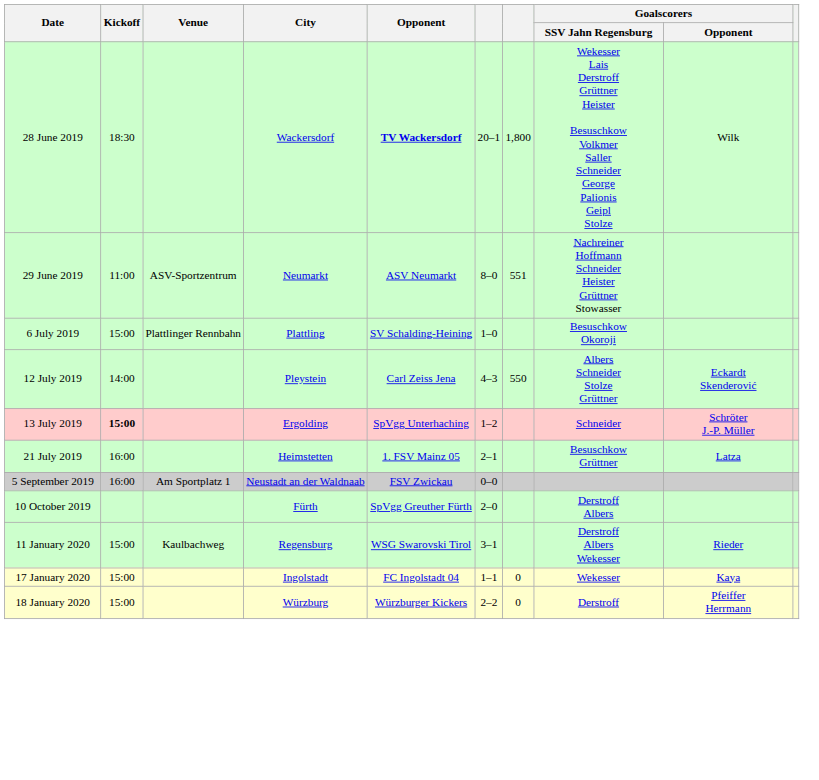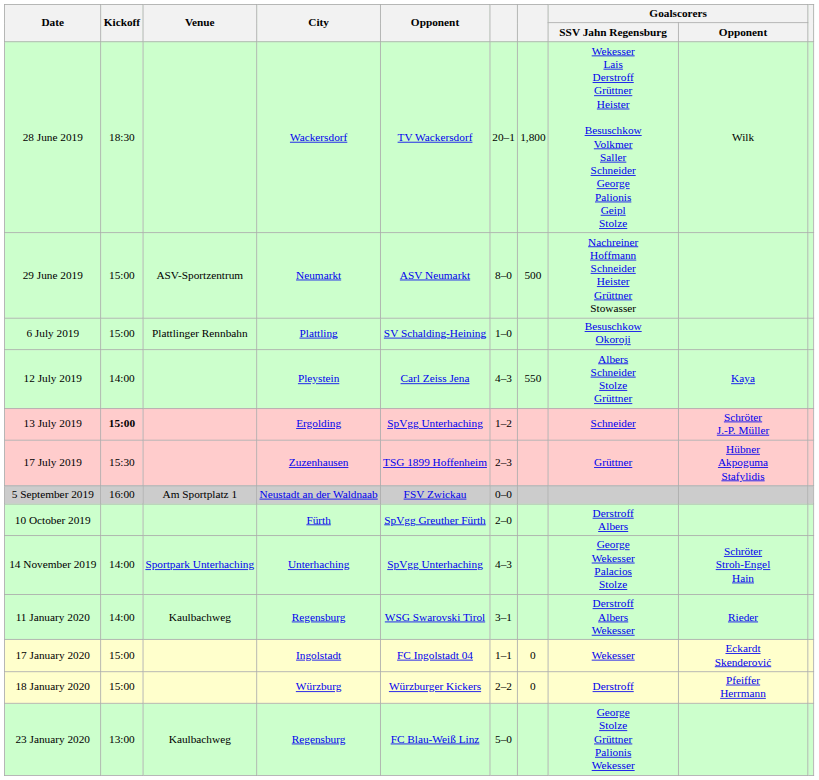28 June 2019 | Opponent: bold -> normal
29 June 2019 | Kickoff: 11:00 -> 15:00
29 June 2019 | column 7: 551 -> 500
12 July 2019 | Goalscorers / Opponent: Eckardt Skenderović -> Kaya
+ row: 17 July 2019 | 15:30 | Zuzenhausen | TSG 1899 Hoffenheim | 2–3 | Grüttner | Hübner Akpoguma Stafylidis
- row: 21 July 2019 | 16:00 | Heimstetten | 1. FSV Mainz 05 | 2–1 | Besuschkow Grüttner | Latza
+ row: 14 November 2019 | 14:00 | Sportpark Unterhaching | Unterhaching | SpVgg Unterhaching | 4–3 | George Wekesser Palacios Stolze | Schröter Stroh-Engel Hain
11 January 2020 | Kickoff: 15:00 -> 14:00
17 January 2020 | Goalscorers / Opponent: Kaya -> Eckardt Skenderović
+ row: 23 January 2020 | 13:00 | Kaulbachweg | Regensburg | FC Blau-Weiß Linz | 5–0 | George Stolze Grüttner Palionis Wekesser
